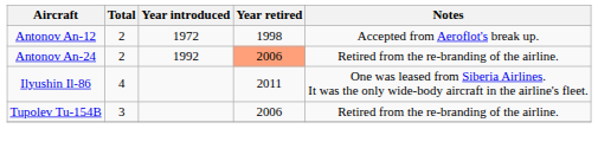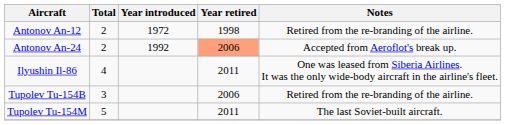Antonov An-12 | Notes: Accepted from Aeroflot's break up. -> Retired from the re-branding of the airline.
Antonov An-24 | Notes: Retired from the re-branding of the airline. -> Accepted from Aeroflot's break up.
+ row: Tupolev Tu-154M | 5 | 2011 | The last Soviet-built aircraft.
